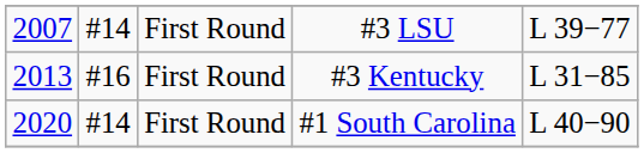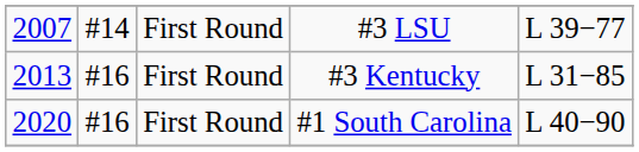#1 South Carolina | column 2: #14 -> #16
